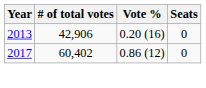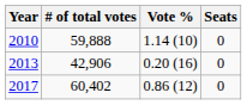+ row: 2010 | 59,888 | 1.14 (10) | 0
